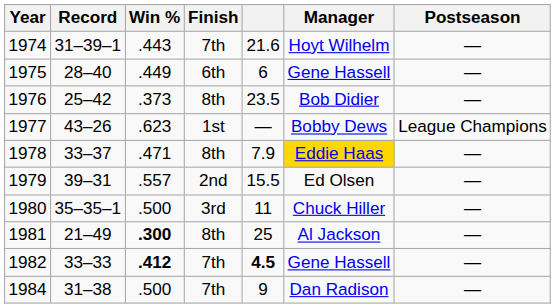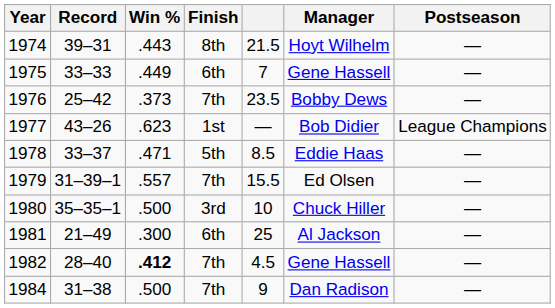1974 | Record: 31–39–1 -> 39–31
1974 | Finish: 7th -> 8th
1974 | column 5: 21.6 -> 21.5
1975 | Record: 28–40 -> 33–33
1975 | column 5: 6 -> 7
1976 | Finish: 8th -> 7th
1976 | Manager: Bob Didier -> Bobby Dews
1977 | Manager: Bobby Dews -> Bob Didier
1978 | Finish: 8th -> 5th
1978 | column 5: 7.9 -> 8.5
1978 | Manager: gold background -> no background
1979 | Record: 39–31 -> 31–39–1
1979 | Finish: 2nd -> 7th
1980 | column 5: 11 -> 10
1981 | Win %: bold -> normal
1981 | Finish: 8th -> 6th
1982 | Record: 33–33 -> 28–40
1982 | column 5: bold -> normal
